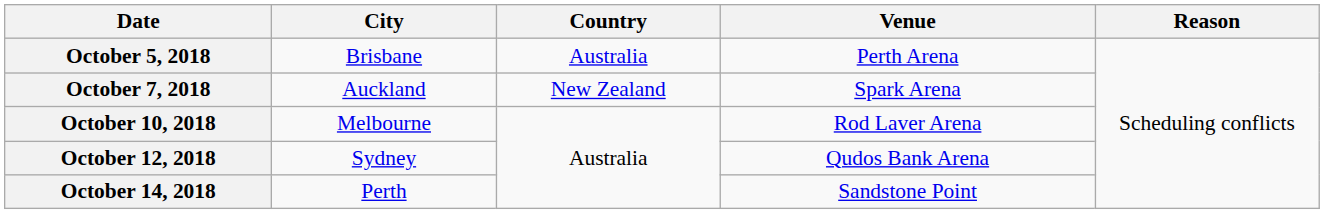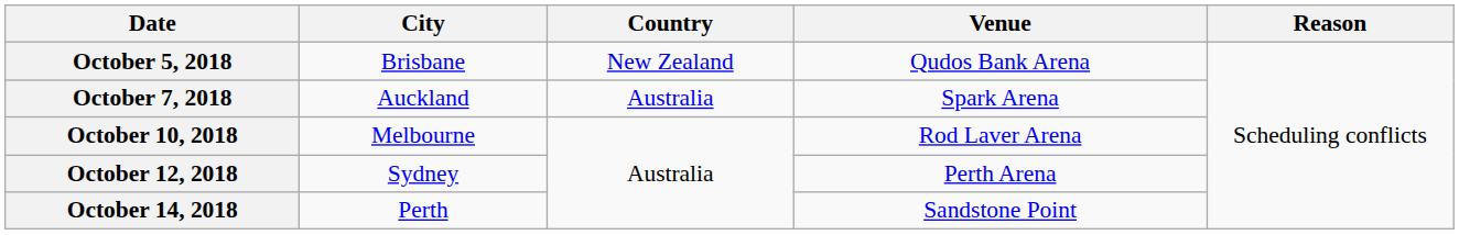October 5, 2018 | Country: Australia -> New Zealand
October 5, 2018 | Venue: Perth Arena -> Qudos Bank Arena
October 7, 2018 | Country: New Zealand -> Australia
October 12, 2018 | Venue: Qudos Bank Arena -> Perth Arena
